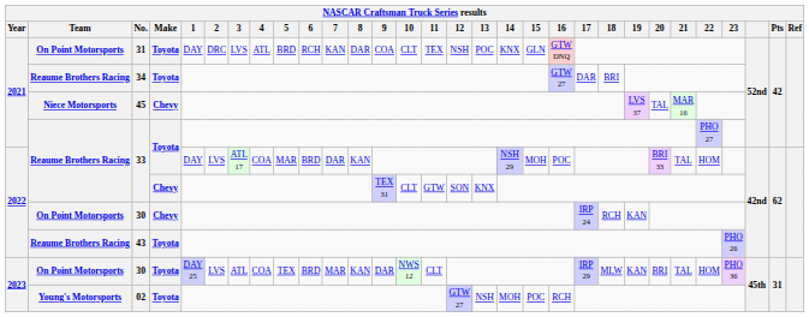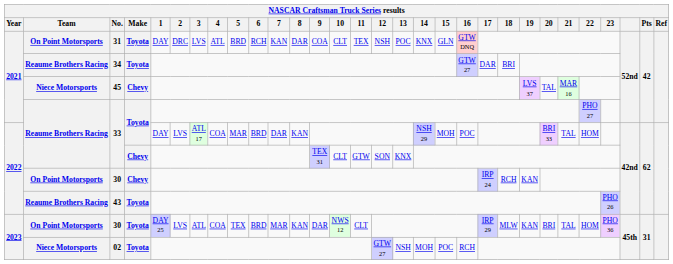02 | Team: Young's Motorsports -> Niece Motorsports
